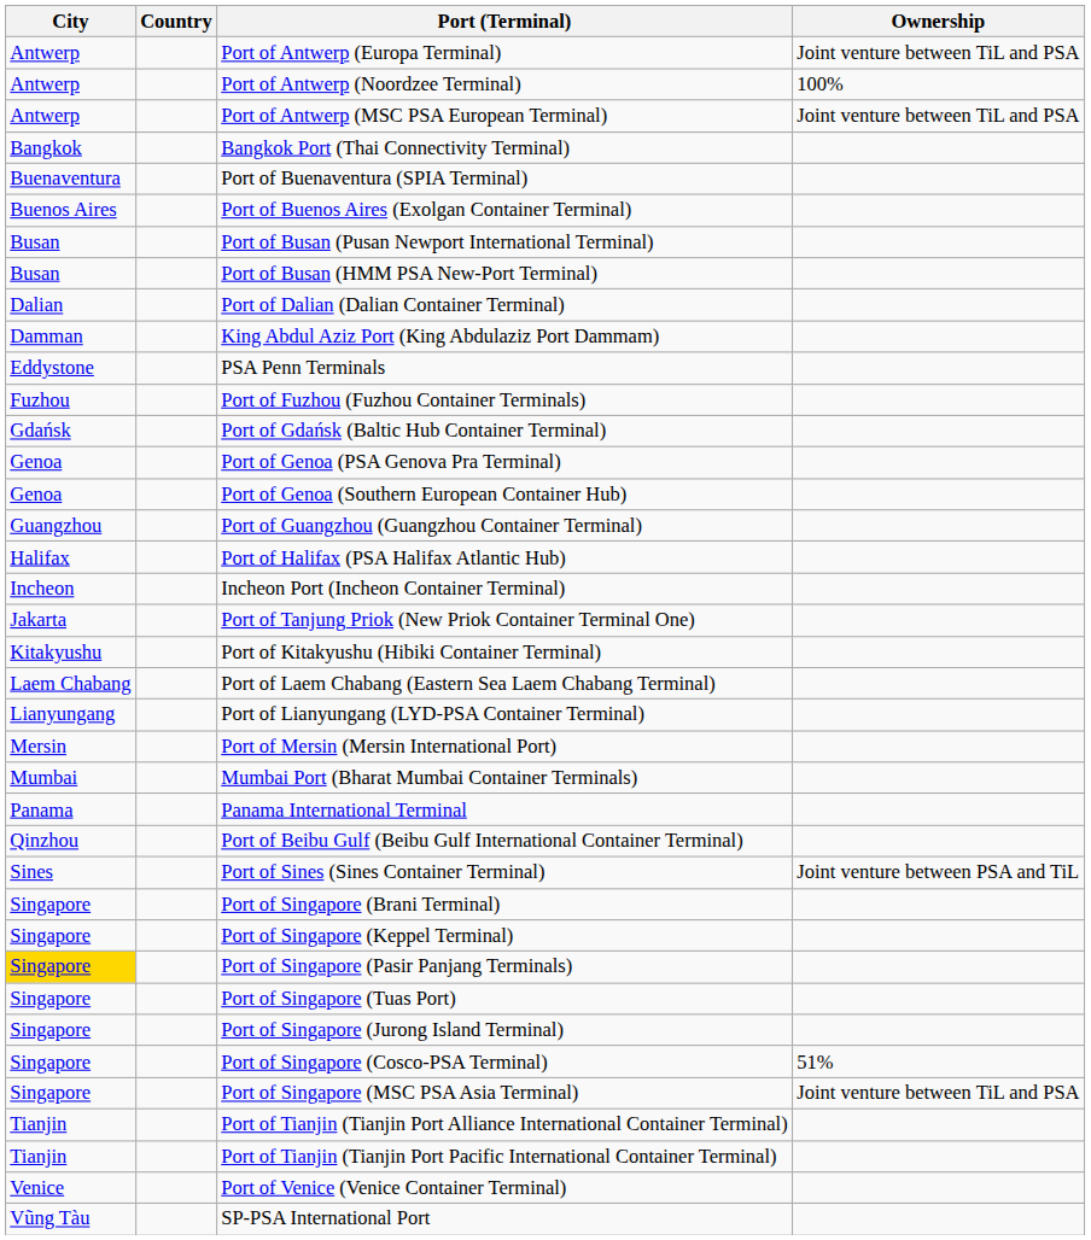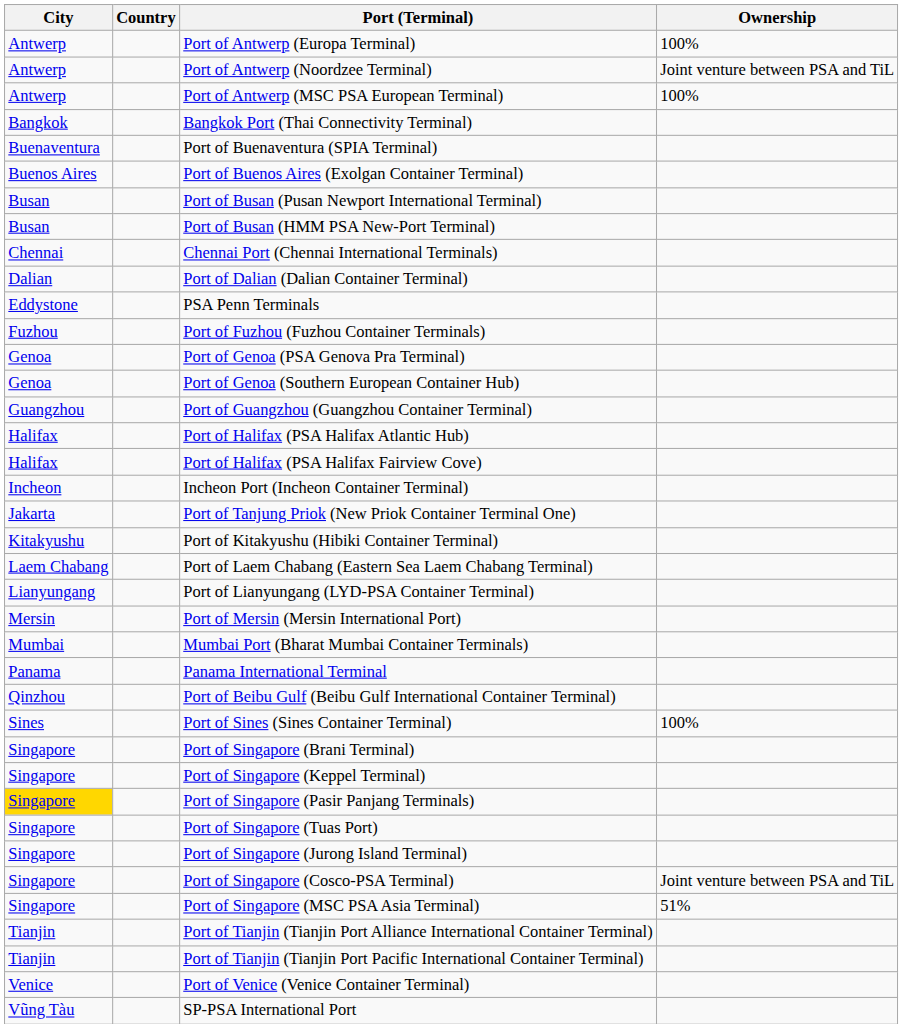Port of Antwerp (Europa Terminal) | Ownership: Joint venture between TiL and PSA -> 100%
Port of Antwerp (Noordzee Terminal) | Ownership: 100% -> Joint venture between PSA and TiL
Port of Antwerp (MSC PSA European Terminal) | Ownership: Joint venture between TiL and PSA -> 100%
+ row: Chennai | Chennai Port (Chennai International Terminals)
- row: Damman | King Abdul Aziz Port (King Abdulaziz Port Dammam)
- row: Gdańsk | Port of Gdańsk (Baltic Hub Container Terminal)
+ row: Halifax | Port of Halifax (PSA Halifax Fairview Cove)
Port of Sines (Sines Container Terminal) | Ownership: Joint venture between PSA and TiL -> 100%
Port of Singapore (Cosco-PSA Terminal) | Ownership: 51% -> Joint venture between PSA and TiL
Port of Singapore (MSC PSA Asia Terminal) | Ownership: Joint venture between TiL and PSA -> 51%
